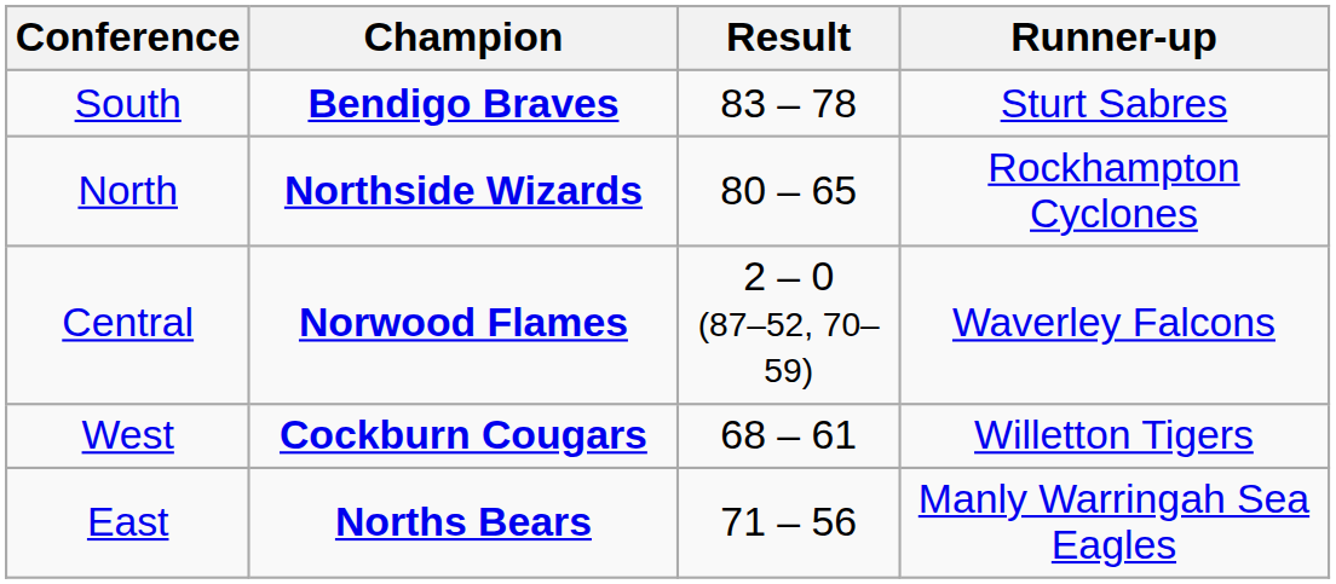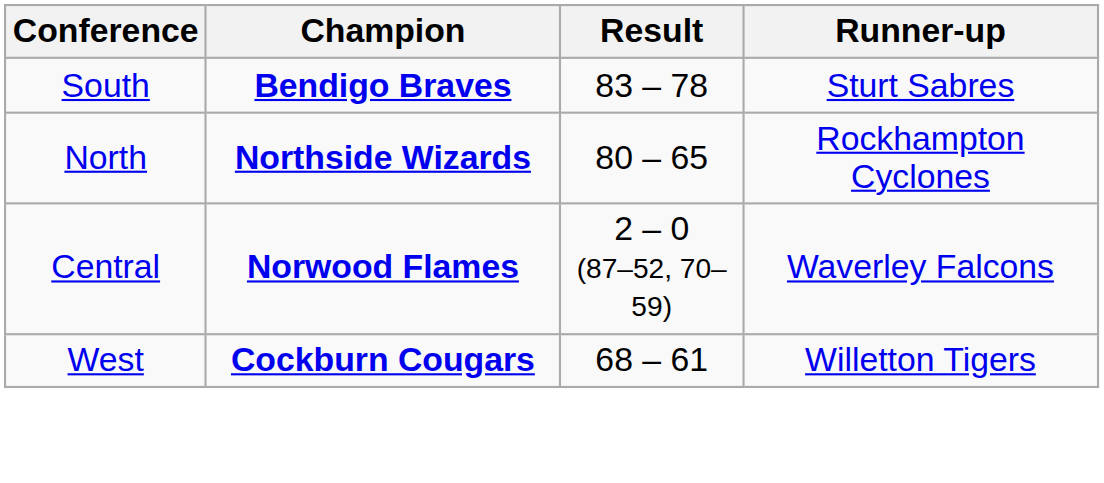- row: East | Norths Bears | 71 – 56 | Manly Warringah Sea Eagles
